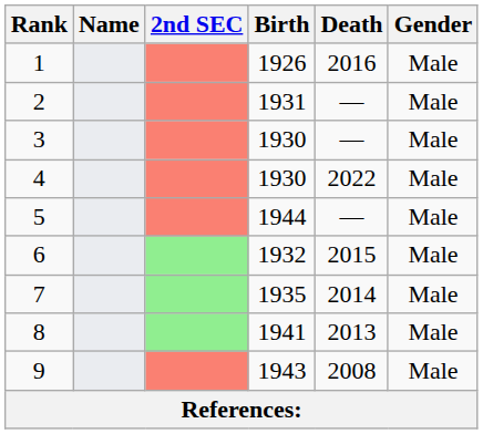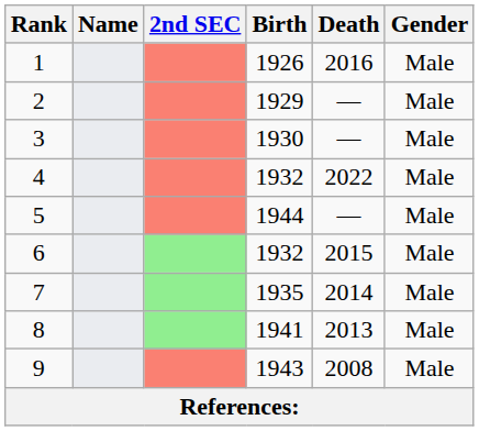2 | Birth: 1931 -> 1929
4 | Birth: 1930 -> 1932
